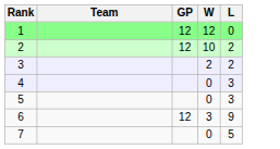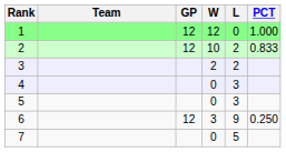+ column: PCT | 1.000 | 0.833 | 0.250
